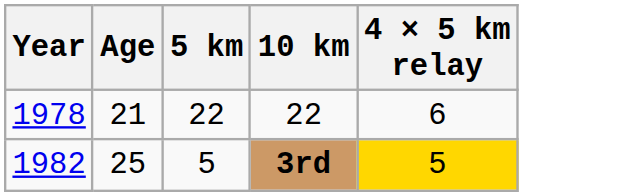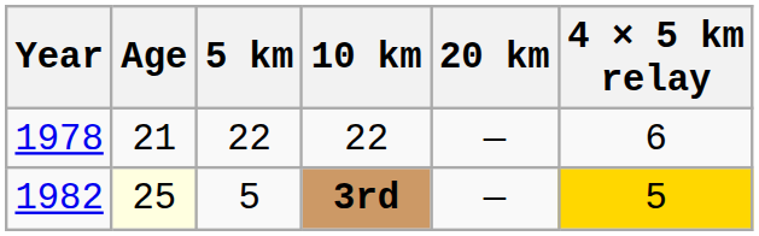+ column: 20 km | — | —
3rd | Age: no background -> lightyellow background
